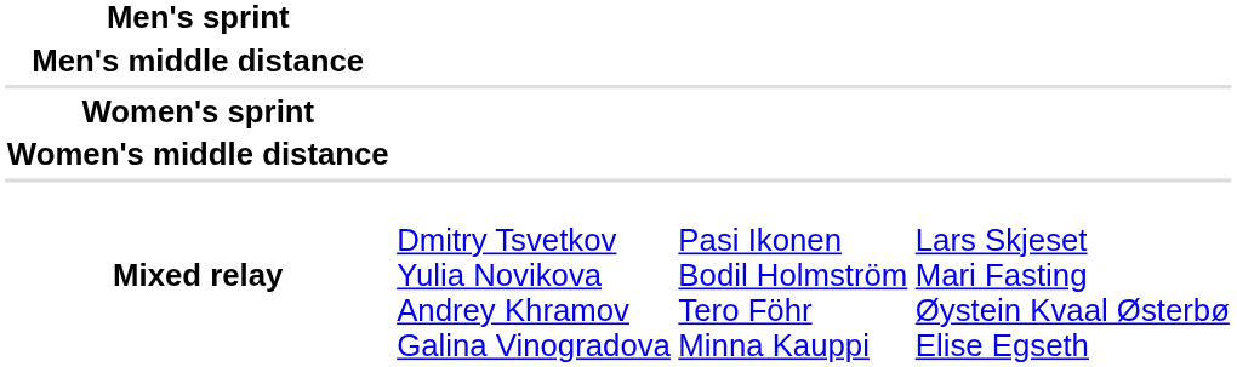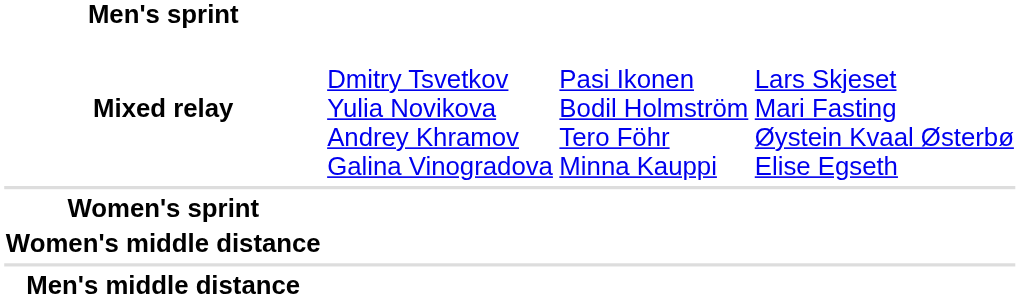rows swapped: Men's middle distance <-> Mixed relay
